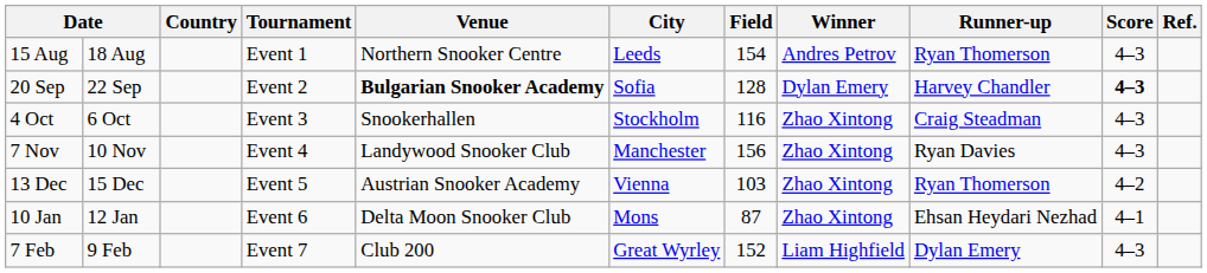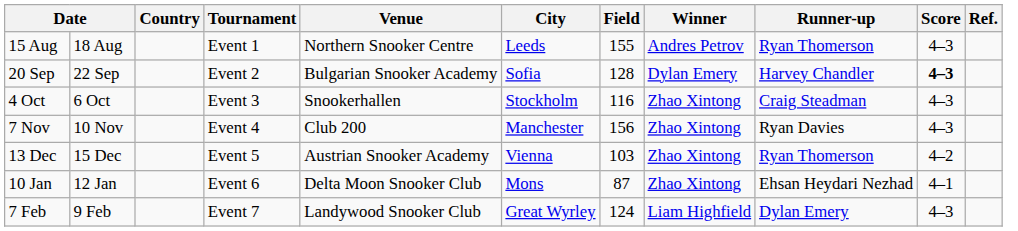15 Aug | Field: 154 -> 155
20 Sep | Venue: bold -> normal
7 Nov | Venue: Landywood Snooker Club -> Club 200
7 Feb | Venue: Club 200 -> Landywood Snooker Club
7 Feb | Field: 152 -> 124
